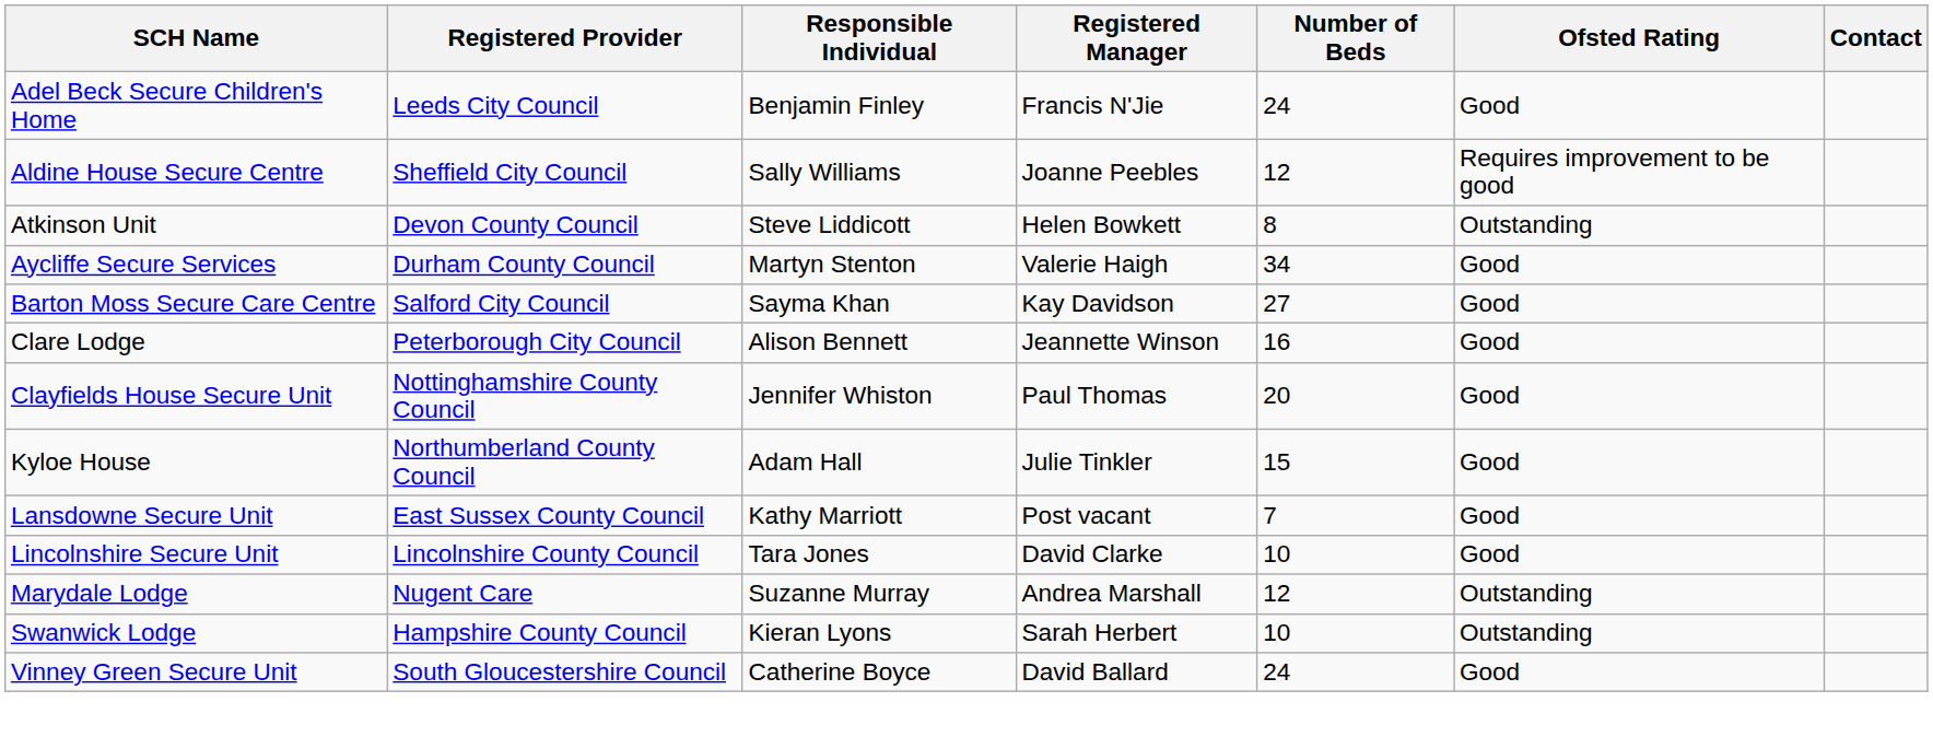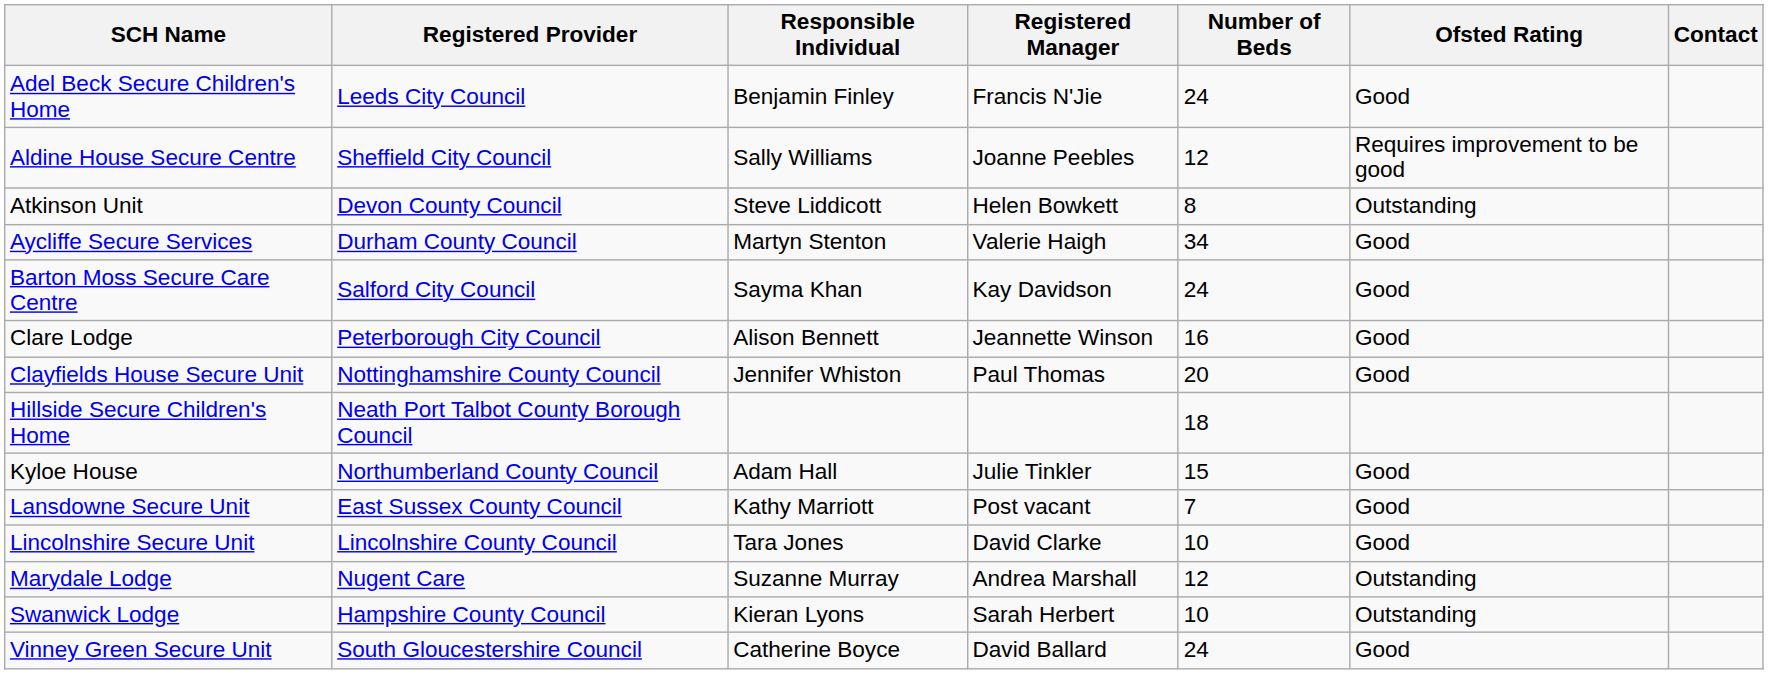Barton Moss Secure Care Centre | Number of Beds: 27 -> 24
+ row: Hillside Secure Children's Home | Neath Port Talbot County Borough Council | 18
